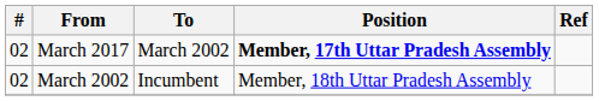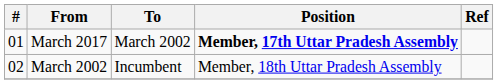March 2017 | #: 02 -> 01
